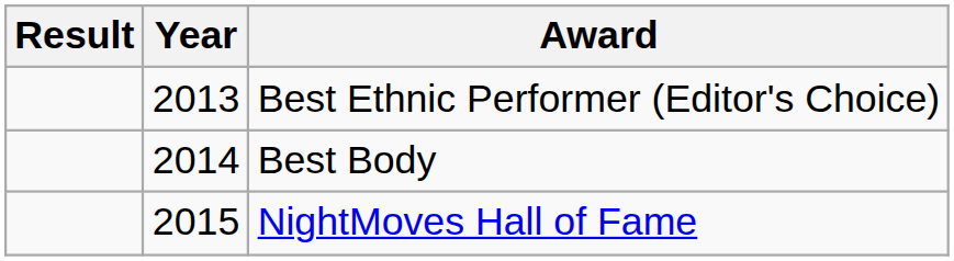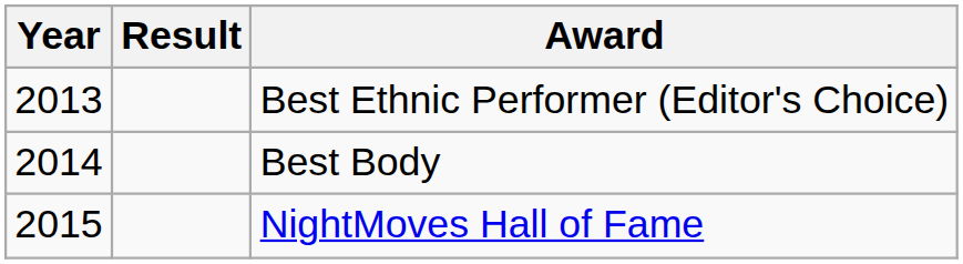columns swapped: Year <-> Result
